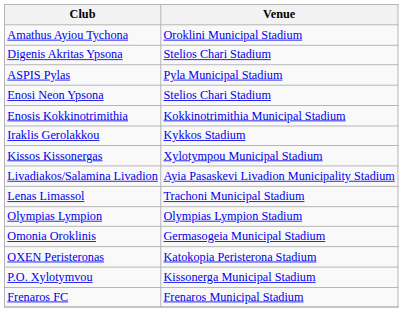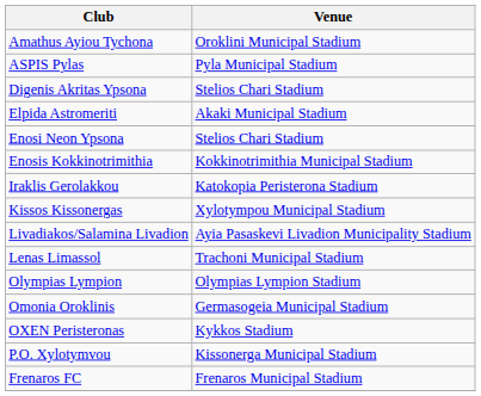rows swapped: ASPIS Pylas <-> Digenis Akritas Ypsona
+ row: Elpida Astromeriti | Akaki Municipal Stadium
Iraklis Gerolakkou | Venue: Kykkos Stadium -> Katokopia Peristerona Stadium
OXEN Peristeronas | Venue: Katokopia Peristerona Stadium -> Kykkos Stadium
